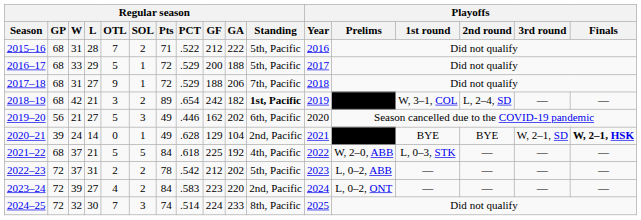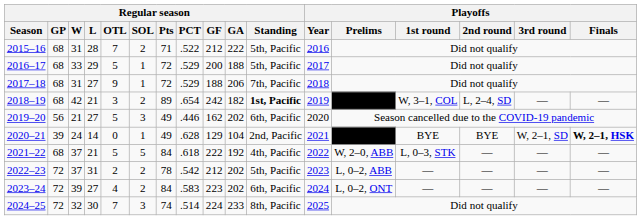2021–22 | Regular season / GF: 225 -> 222
2023–24 | Regular season / GA: 220 -> 202
2023–24 | Regular season / Standing: 2nd, Pacific -> 6th, Pacific
